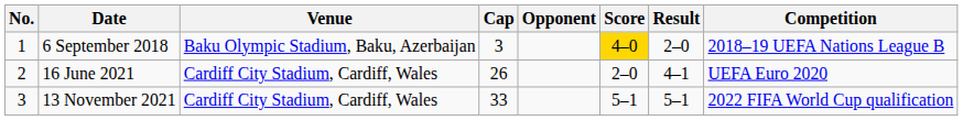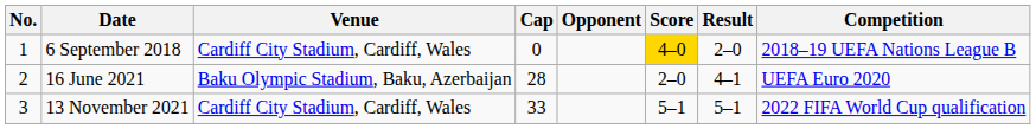6 September 2018 | Venue: Baku Olympic Stadium, Baku, Azerbaijan -> Cardiff City Stadium, Cardiff, Wales
6 September 2018 | Cap: 3 -> 0
16 June 2021 | Venue: Cardiff City Stadium, Cardiff, Wales -> Baku Olympic Stadium, Baku, Azerbaijan
16 June 2021 | Cap: 26 -> 28
